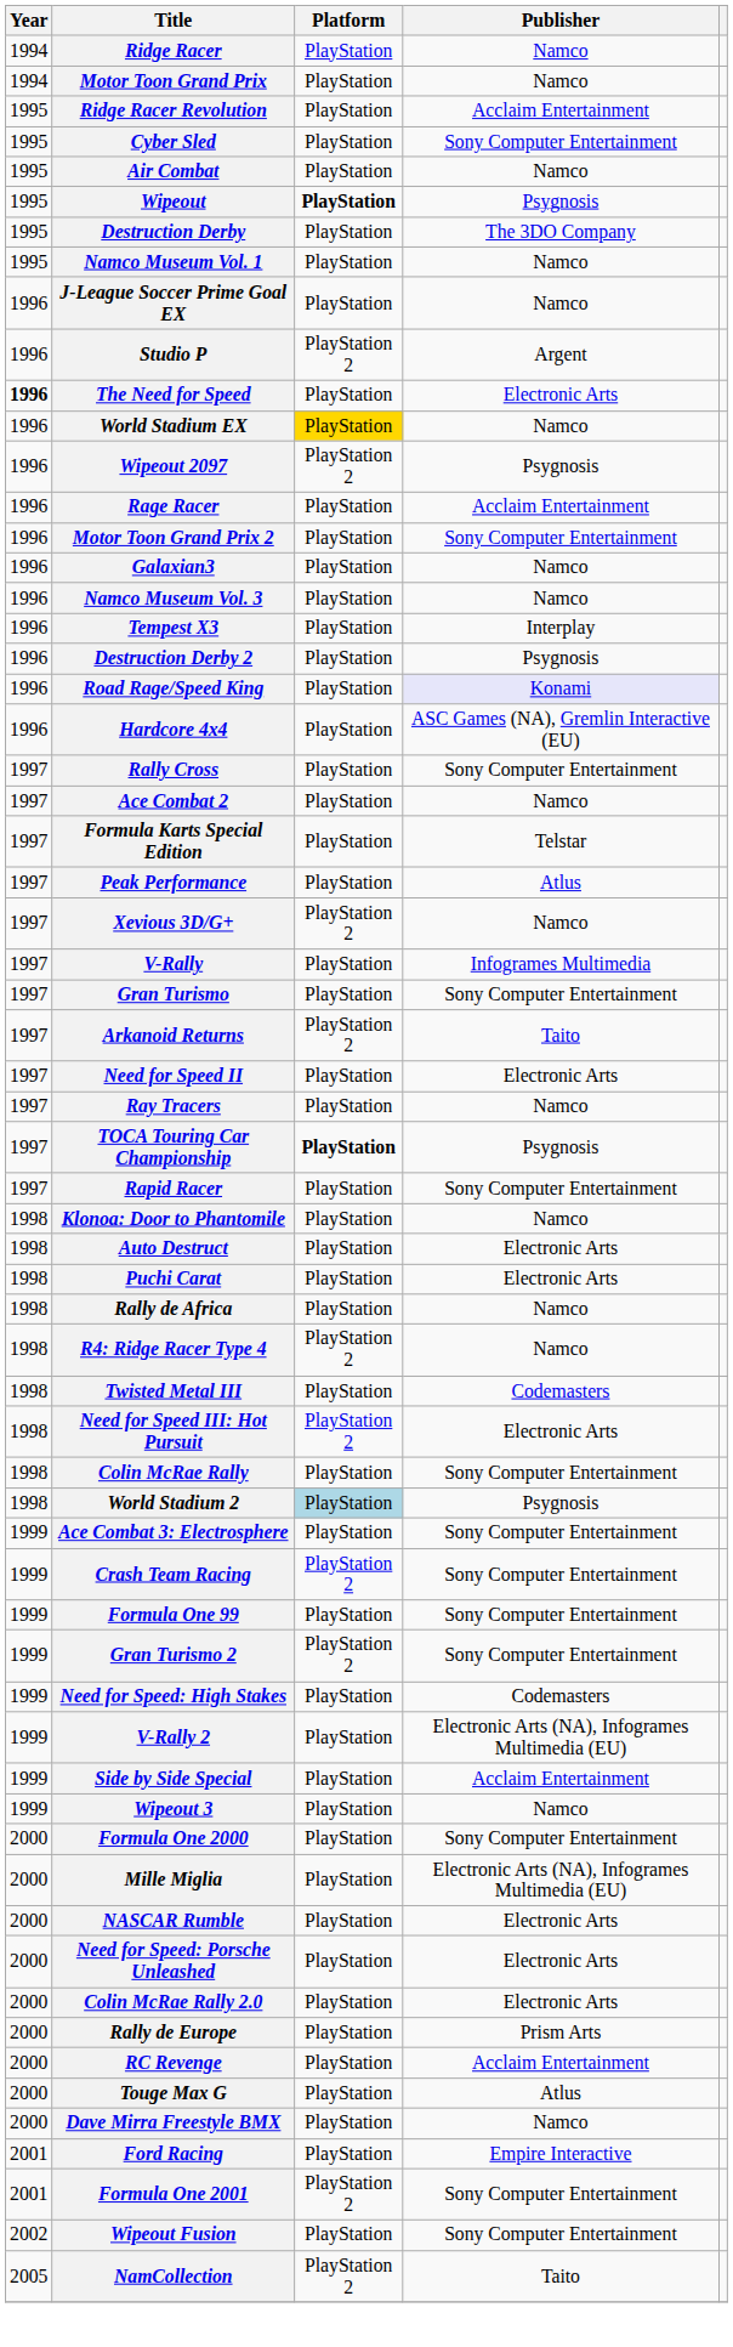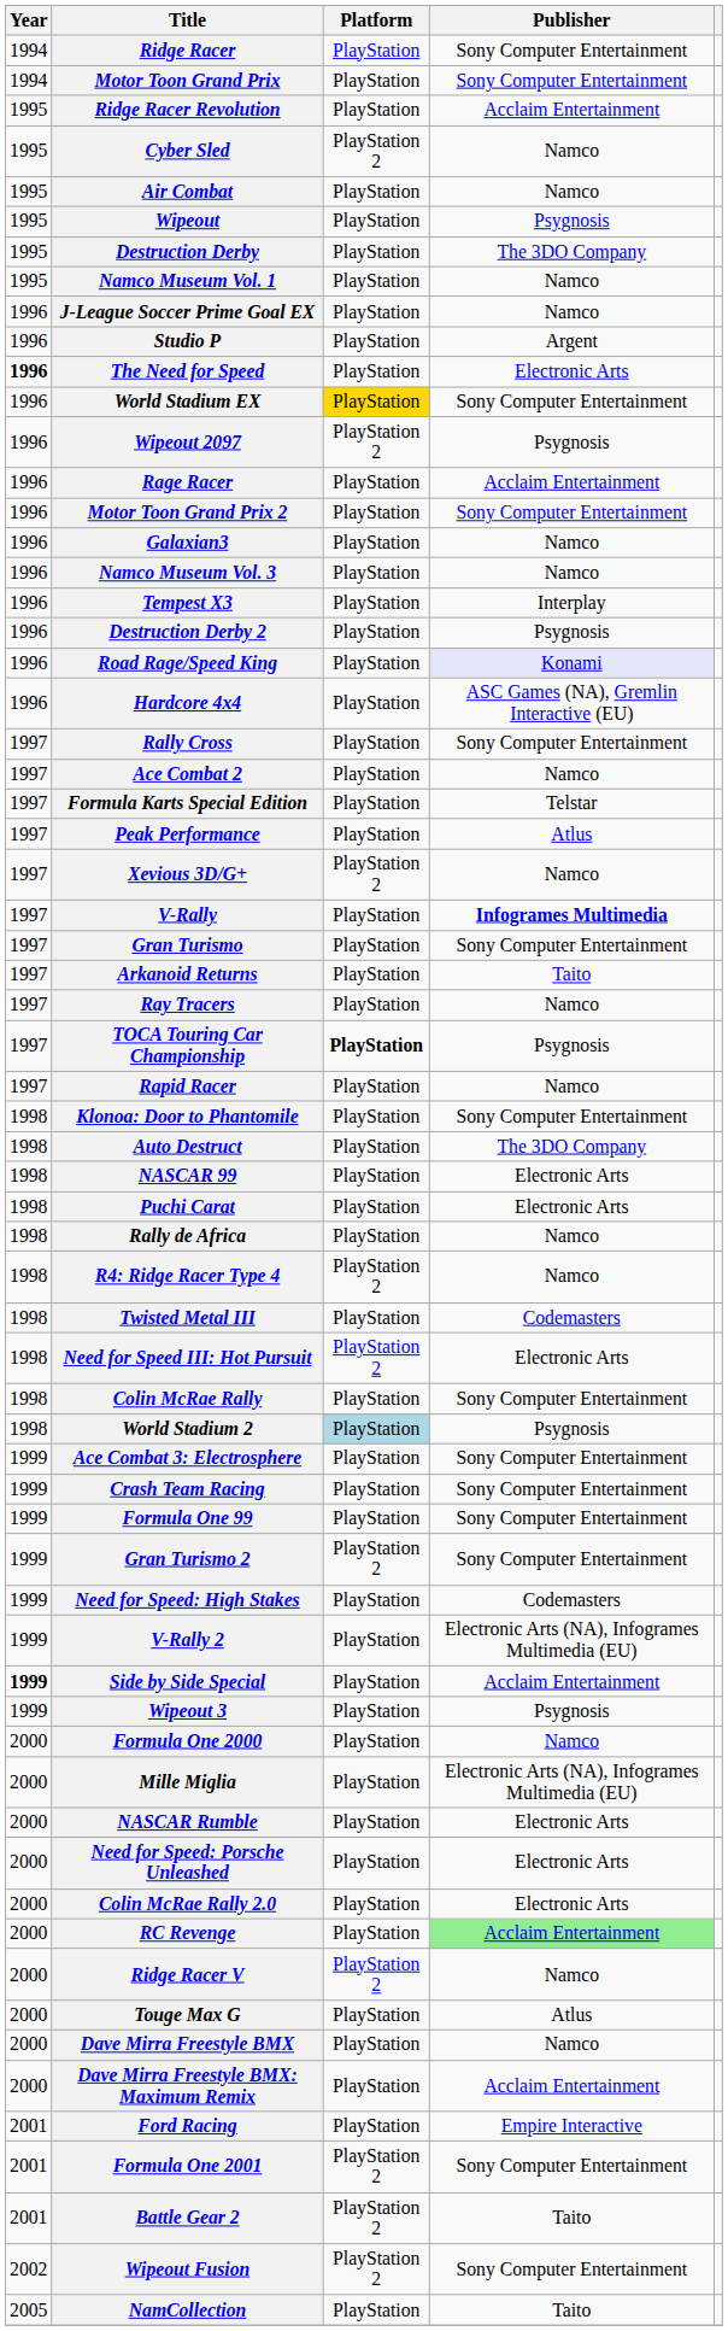Ridge Racer | Publisher: Namco -> Sony Computer Entertainment
Motor Toon Grand Prix | Publisher: Namco -> Sony Computer Entertainment
Cyber Sled | Platform: PlayStation -> PlayStation 2
Cyber Sled | Publisher: Sony Computer Entertainment -> Namco
Wipeout | Platform: bold -> normal
Studio P | Platform: PlayStation 2 -> PlayStation
World Stadium EX | Publisher: Namco -> Sony Computer Entertainment
V-Rally | Publisher: normal -> bold
Arkanoid Returns | Platform: PlayStation 2 -> PlayStation
- row: 1997 | Need for Speed II | PlayStation | Electronic Arts
Rapid Racer | Publisher: Sony Computer Entertainment -> Namco
Klonoa: Door to Phantomile | Publisher: Namco -> Sony Computer Entertainment
Auto Destruct | Publisher: Electronic Arts -> The 3DO Company
+ row: 1998 | NASCAR 99 | PlayStation | Electronic Arts
Crash Team Racing | Platform: PlayStation 2 -> PlayStation
Side by Side Special | Year: normal -> bold
Wipeout 3 | Publisher: Namco -> Psygnosis
Formula One 2000 | Publisher: Sony Computer Entertainment -> Namco
- row: 2000 | Rally de Europe | PlayStation | Prism Arts
RC Revenge | Publisher: no background -> lightgreen background
+ row: 2000 | Ridge Racer V | PlayStation 2 | Namco
+ row: 2000 | Dave Mirra Freestyle BMX: Maximum Remix | PlayStation | Acclaim Entertainment
+ row: 2001 | Battle Gear 2 | PlayStation 2 | Taito
Wipeout Fusion | Platform: PlayStation -> PlayStation 2
NamCollection | Platform: PlayStation 2 -> PlayStation
